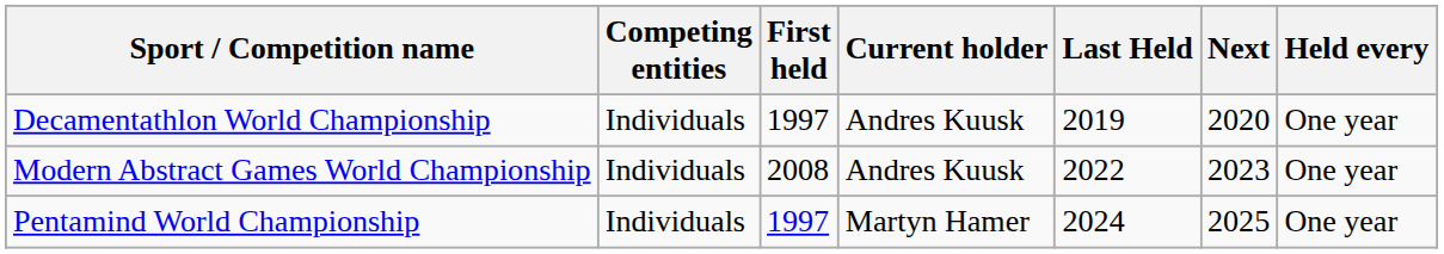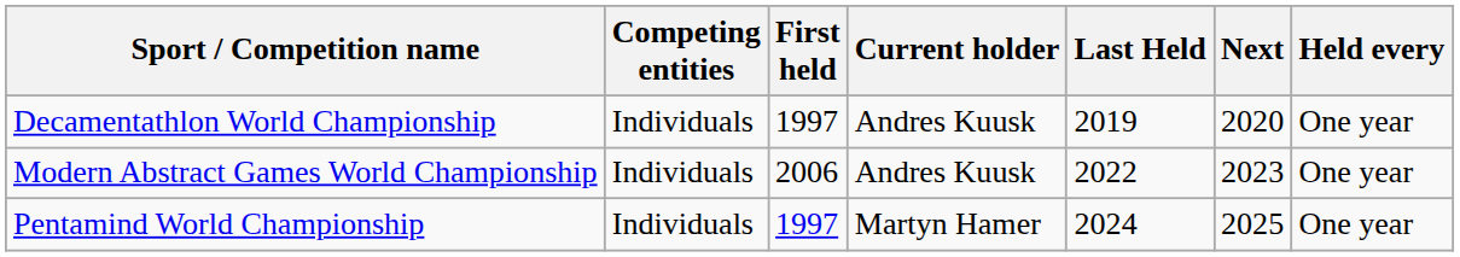Modern Abstract Games World Championship | First held: 2008 -> 2006
